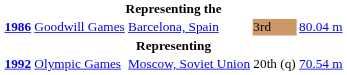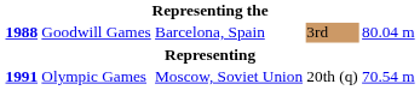Goodwill Games | column 1: 1986 -> 1988
Olympic Games | column 1: 1992 -> 1991
